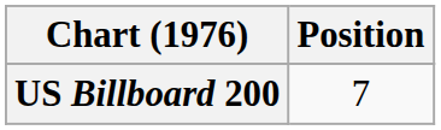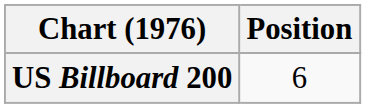US Billboard 200 | Position: 7 -> 6
